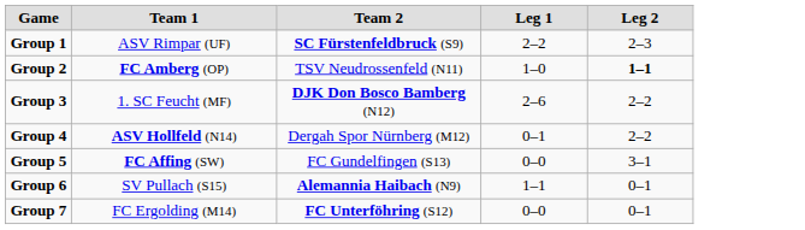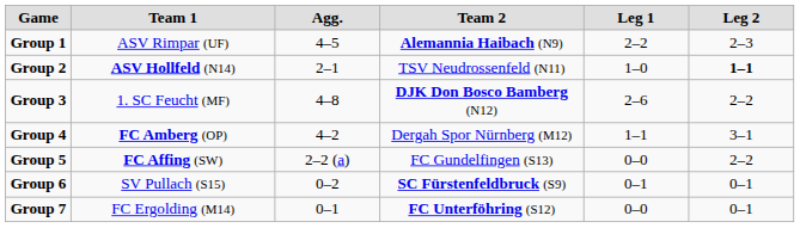+ column: Agg. | 4–5 | 2–1 | 4–8 | 4–2 | 2–2 (a) | 0–2 | 0–1
Group 1 | Team 2: SC Fürstenfeldbruck (S9) -> Alemannia Haibach (N9)
Group 2 | Team 1: FC Amberg (OP) -> ASV Hollfeld (N14)
Group 4 | Team 1: ASV Hollfeld (N14) -> FC Amberg (OP)
Group 4 | Leg 1: 0–1 -> 1–1
Group 4 | Leg 2: 2–2 -> 3–1
Group 5 | Leg 2: 3–1 -> 2–2
Group 6 | Team 2: Alemannia Haibach (N9) -> SC Fürstenfeldbruck (S9)
Group 6 | Leg 1: 1–1 -> 0–1
